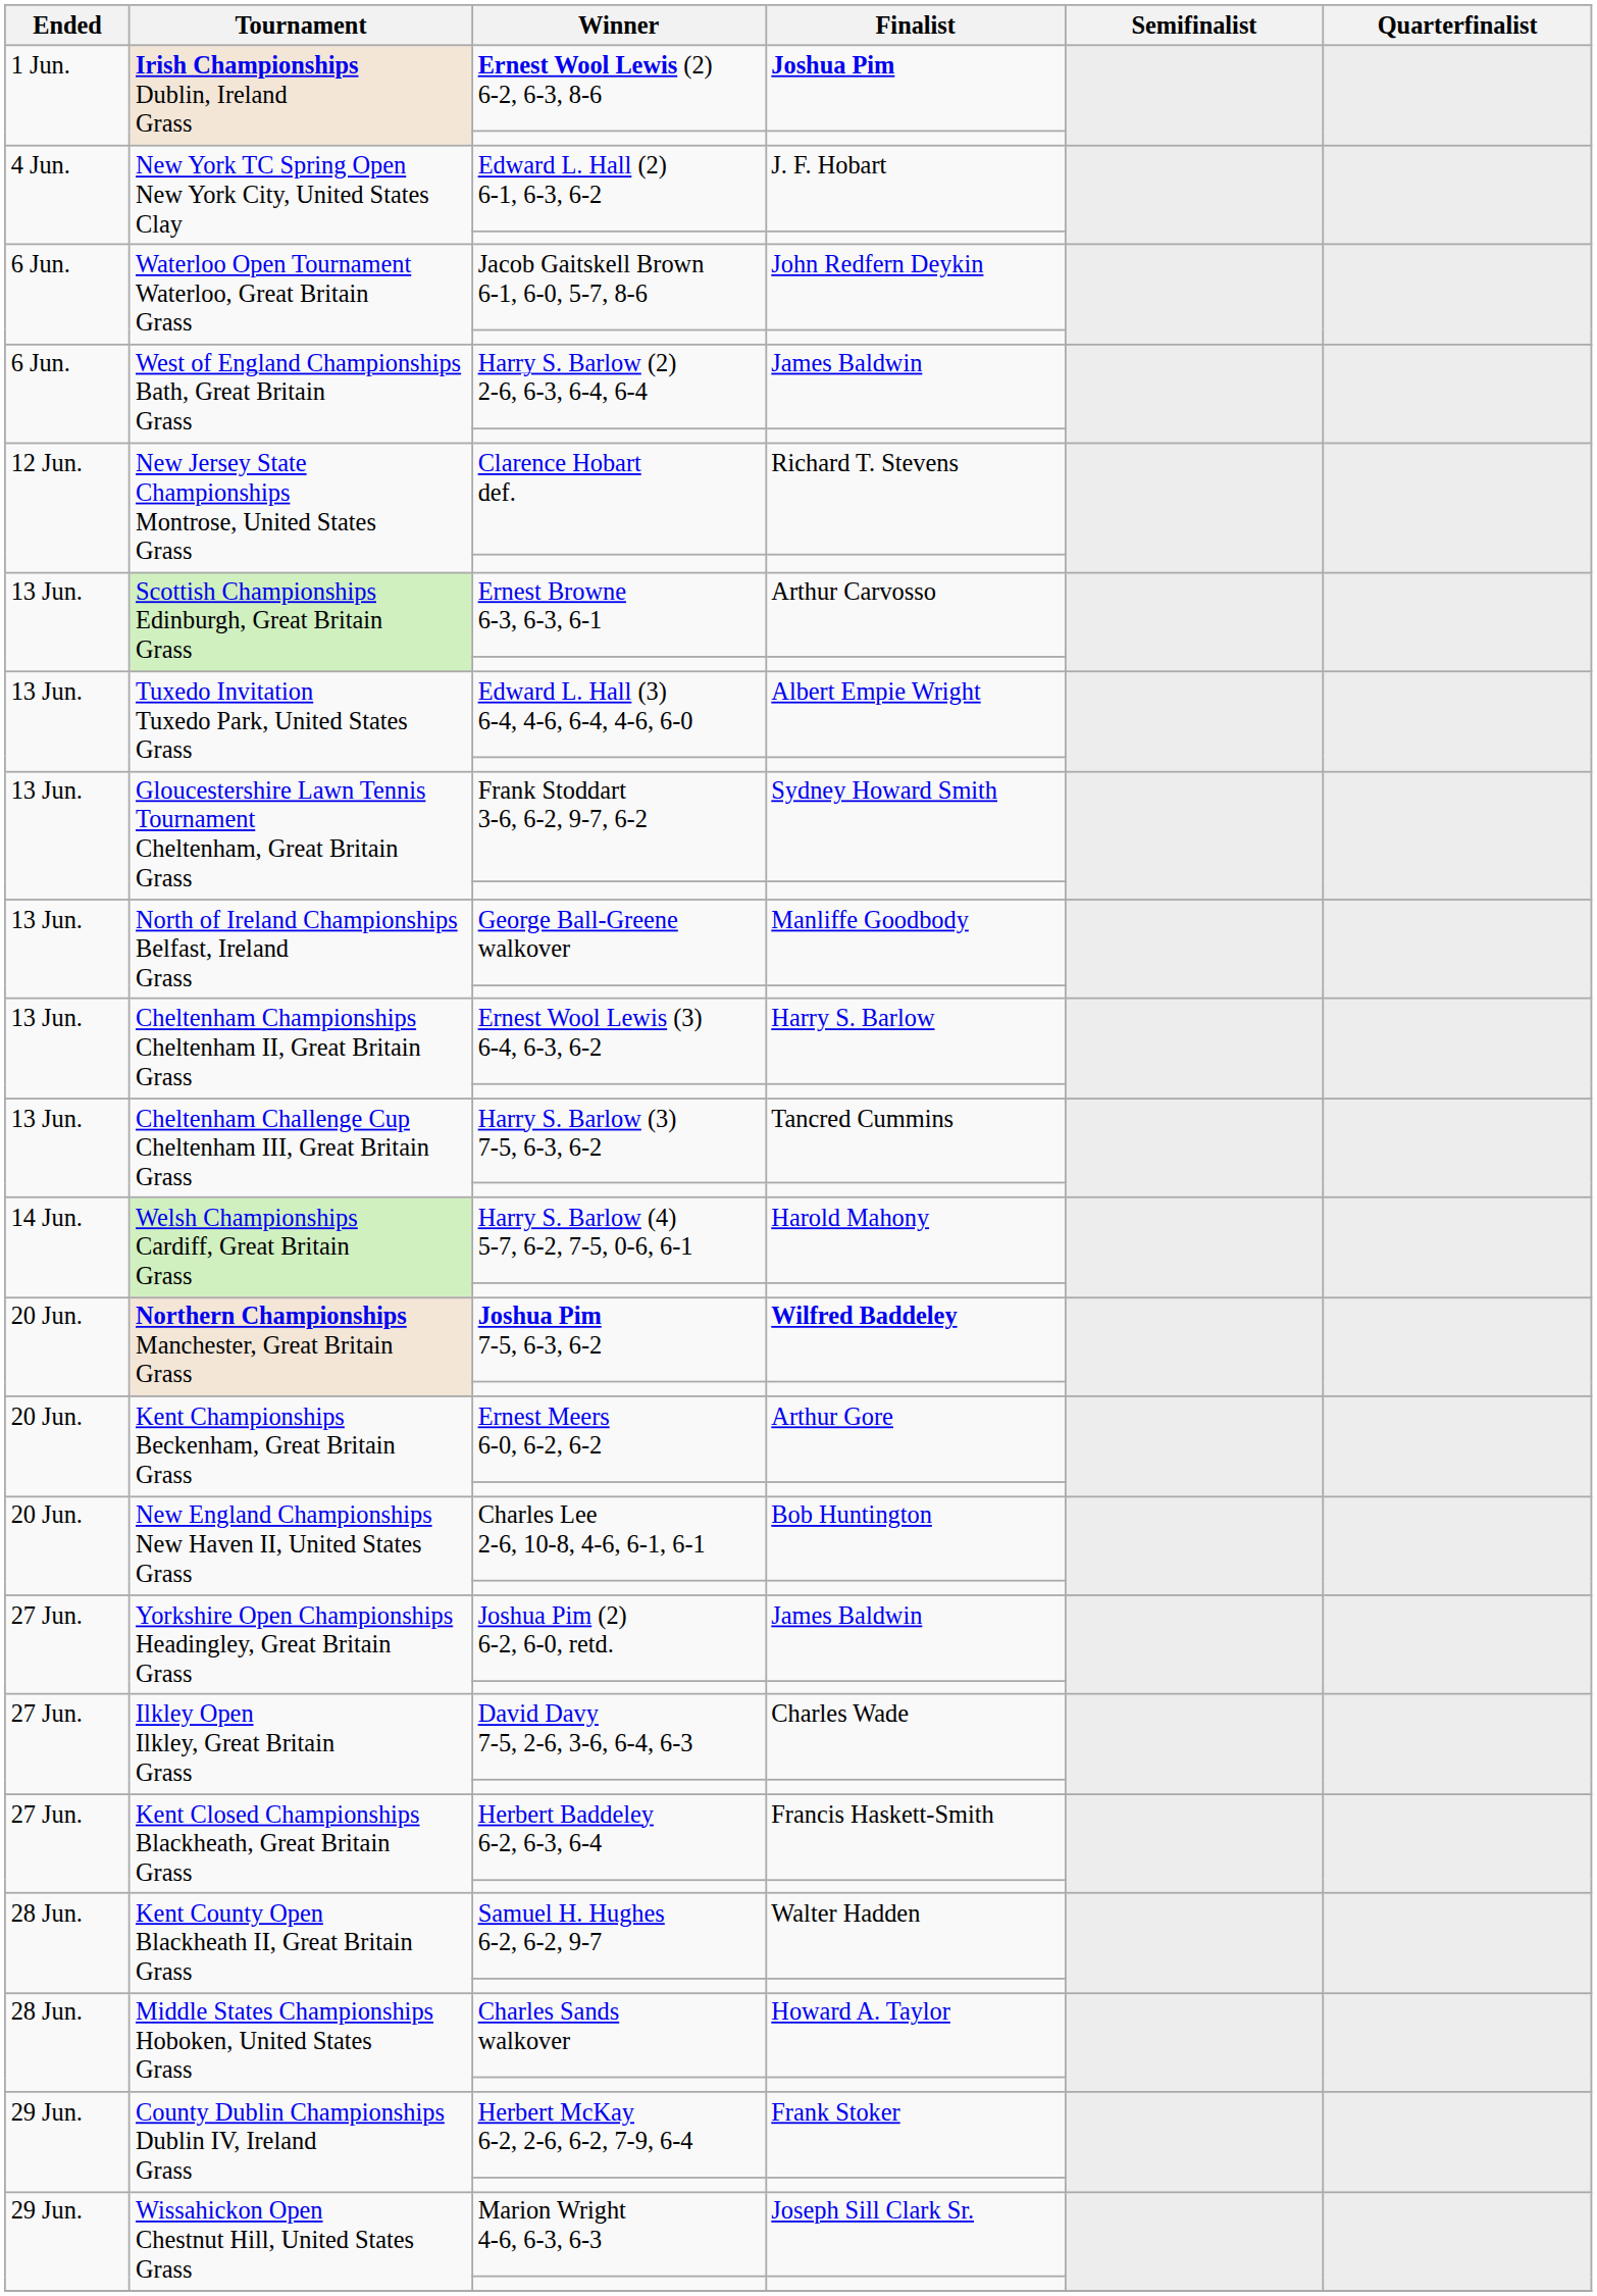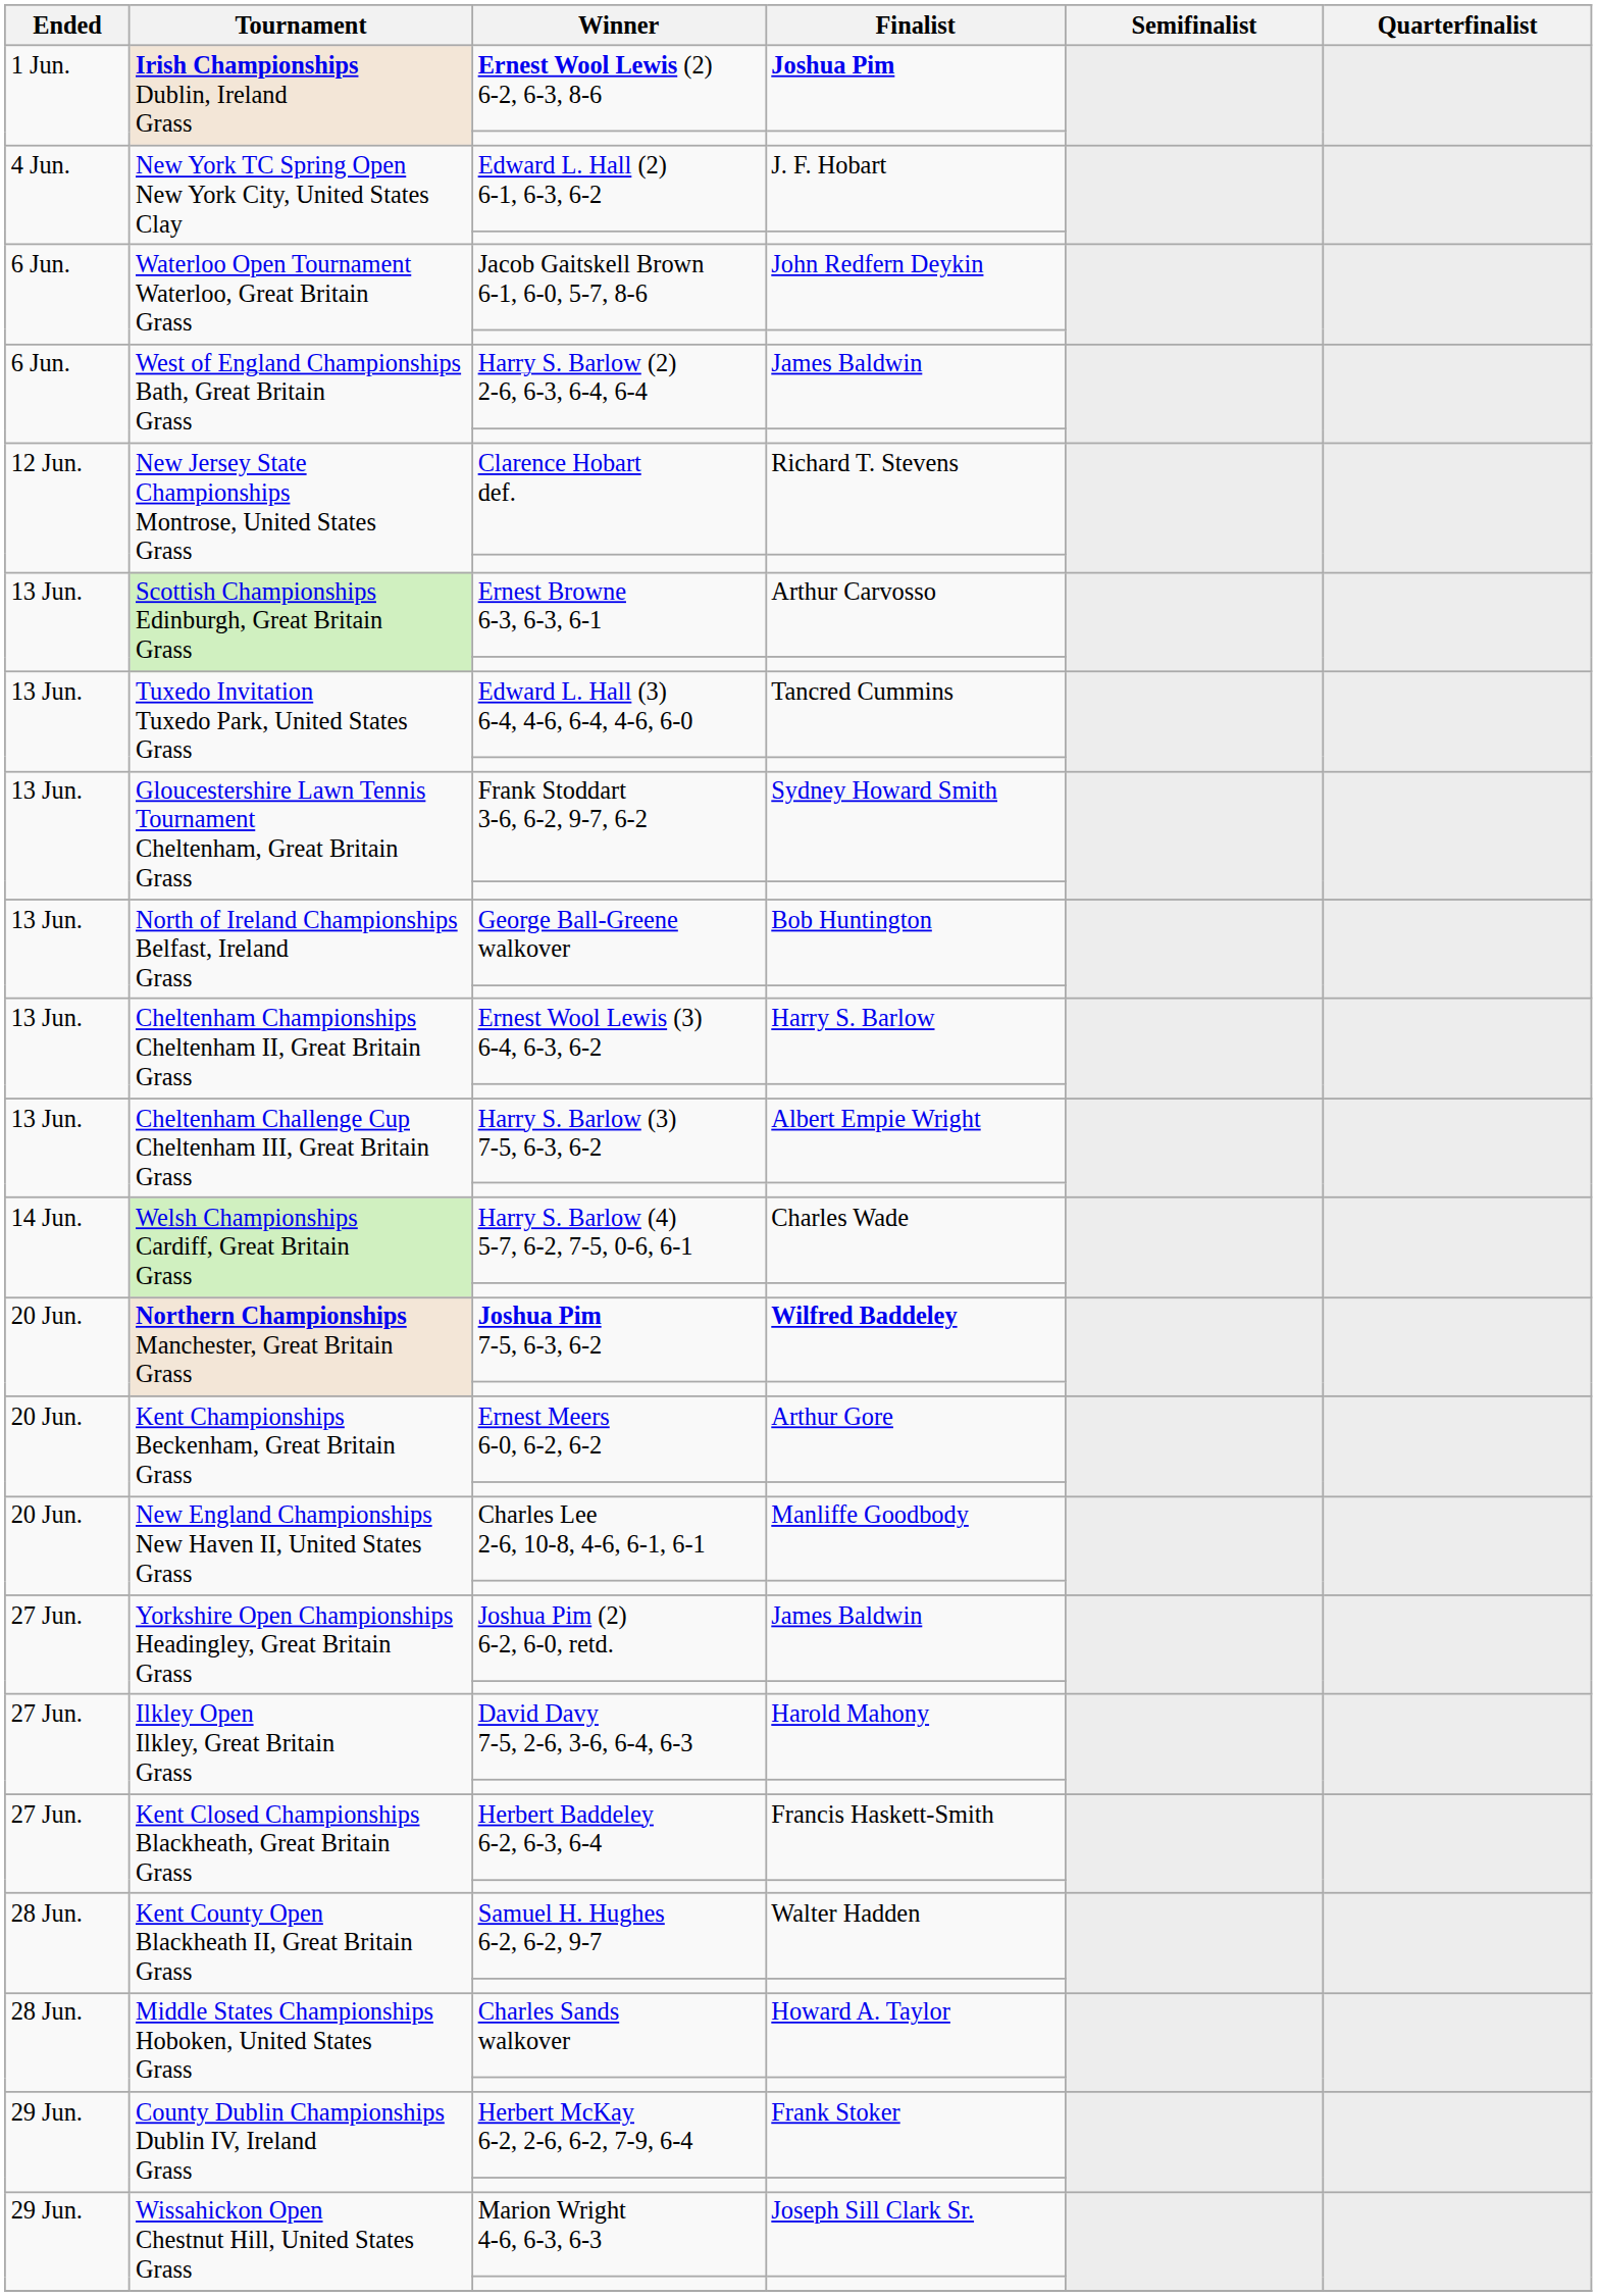Edward L. Hall (3) 6-4, 4-6, 6-4, 4-6, 6-0 | Finalist: Albert Empie Wright -> Tancred Cummins
George Ball-Greene walkover | Finalist: Manliffe Goodbody -> Bob Huntington
Harry S. Barlow (3) 7-5, 6-3, 6-2 | Finalist: Tancred Cummins -> Albert Empie Wright
Harry S. Barlow (4) 5-7, 6-2, 7-5, 0-6, 6-1 | Finalist: Harold Mahony -> Charles Wade
Charles Lee 2-6, 10-8, 4-6, 6-1, 6-1 | Finalist: Bob Huntington -> Manliffe Goodbody
David Davy 7-5, 2-6, 3-6, 6-4, 6-3 | Finalist: Charles Wade -> Harold Mahony
